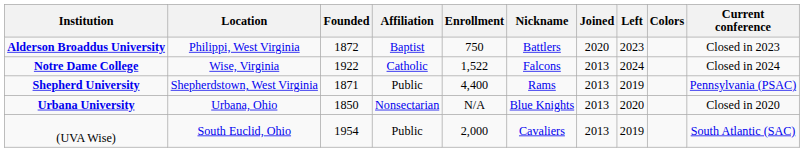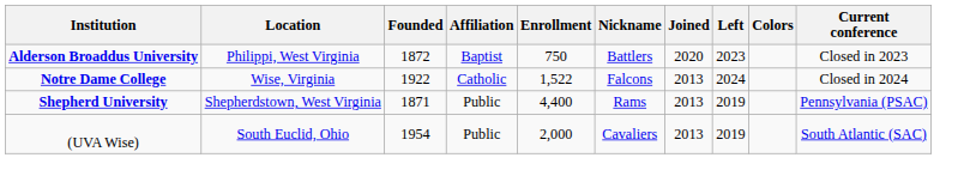- row: Urbana University | Urbana, Ohio | 1850 | Nonsectarian | N/A | Blue Knights | 2013 | 2020 | Closed in 2020
